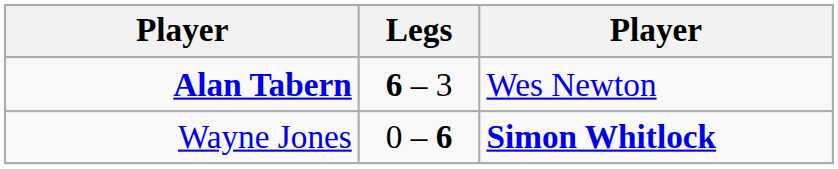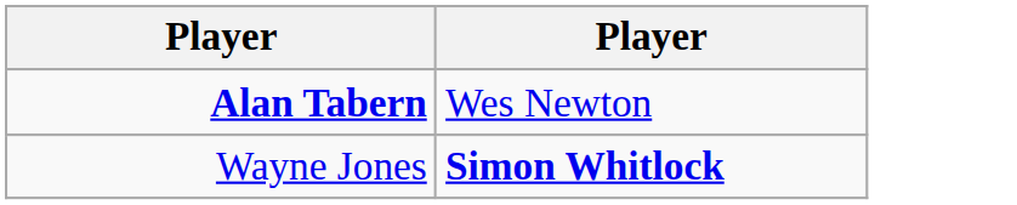- column: Legs | 6 – 3 | 0 – 6
